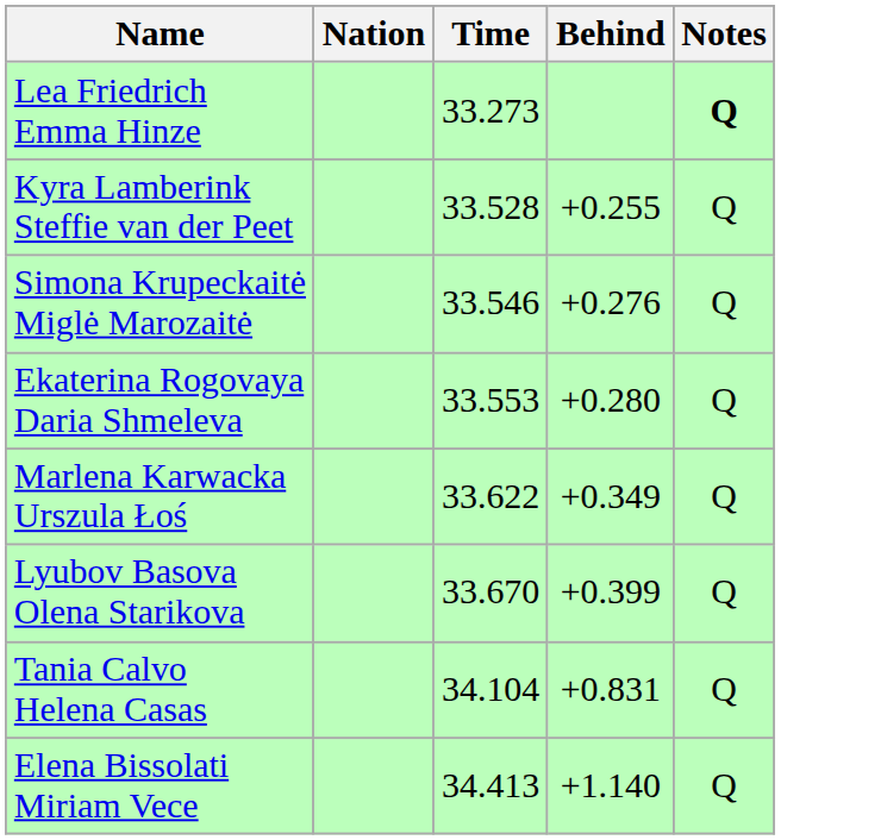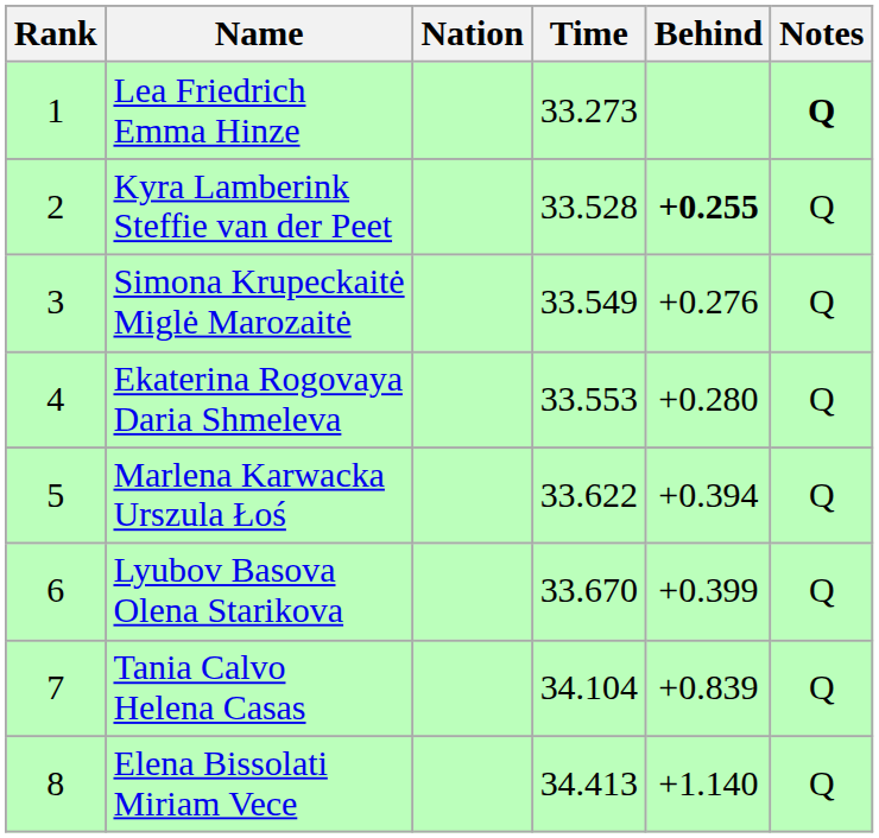+ column: Rank | 1 | 2 | 3 | 4 | 5 | 6 | 7 | 8
Kyra Lamberink Steffie van der Peet | Behind: normal -> bold
Simona Krupeckaitė Miglė Marozaitė | Time: 33.546 -> 33.549
Marlena Karwacka Urszula Łoś | Behind: +0.349 -> +0.394
Tania Calvo Helena Casas | Behind: +0.831 -> +0.839
